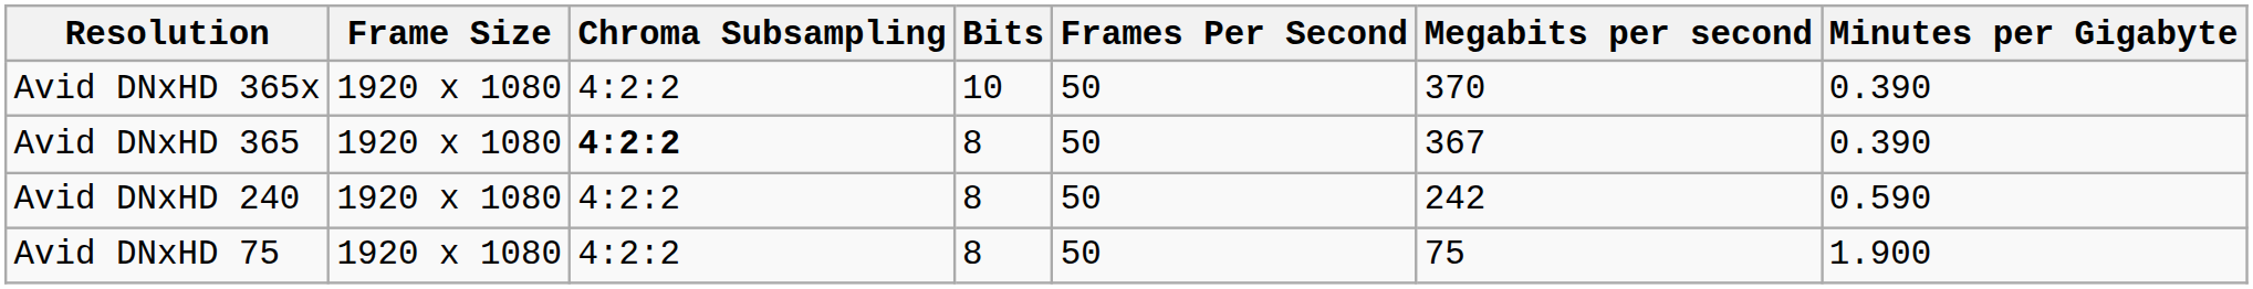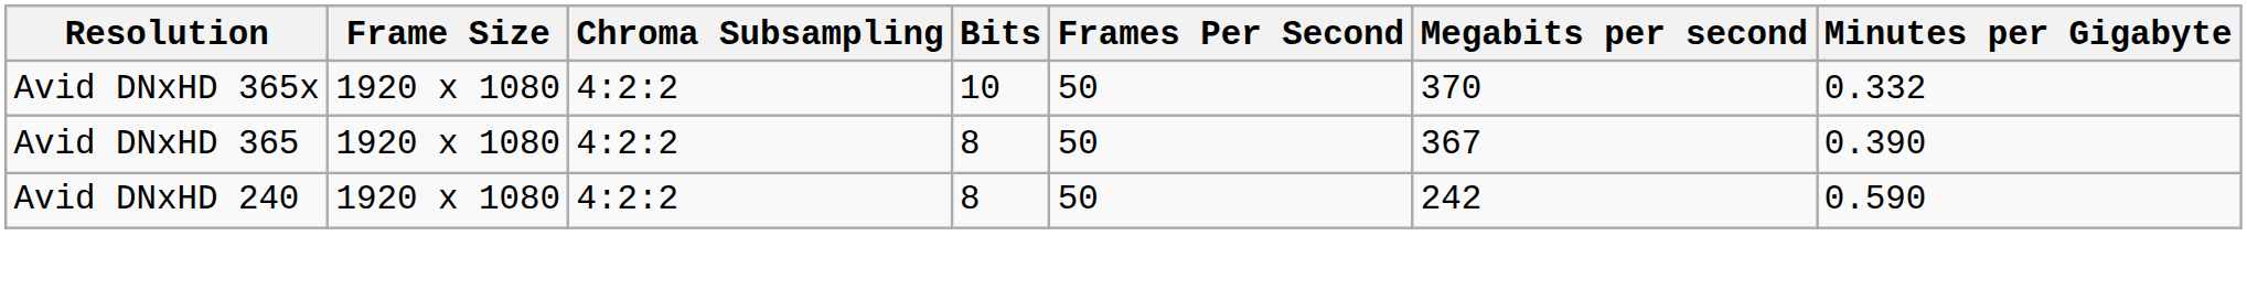Avid DNxHD 365x | Minutes per Gigabyte: 0.390 -> 0.332
Avid DNxHD 365 | Chroma Subsampling: bold -> normal
- row: Avid DNxHD 75 | 1920 x 1080 | 4:2:2 | 8 | 50 | 75 | 1.900
